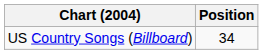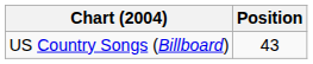US Country Songs (Billboard) | Position: 34 -> 43
